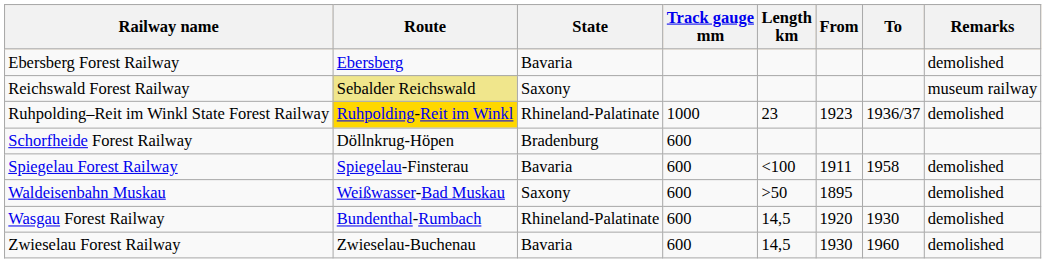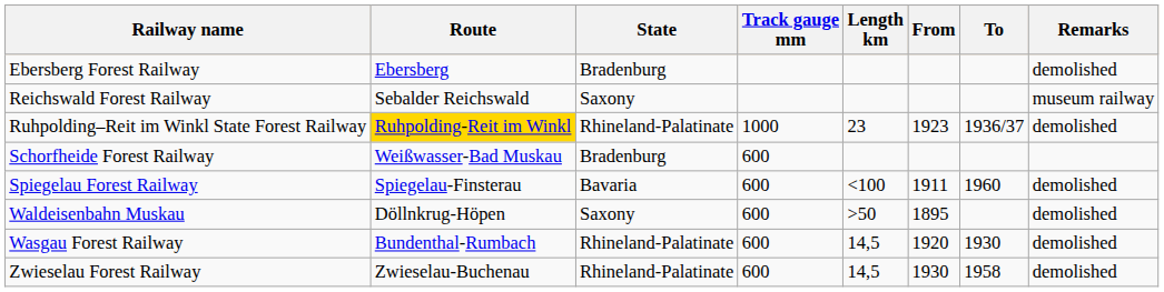Ebersberg Forest Railway | State: Bavaria -> Bradenburg
Reichswald Forest Railway | Route: khaki background -> no background
Schorfheide Forest Railway | Route: Döllnkrug-Höpen -> Weißwasser-Bad Muskau
Spiegelau Forest Railway | To: 1958 -> 1960
Waldeisenbahn Muskau | Route: Weißwasser-Bad Muskau -> Döllnkrug-Höpen
Zwieselau Forest Railway | State: Bavaria -> Rhineland-Palatinate
Zwieselau Forest Railway | To: 1960 -> 1958
